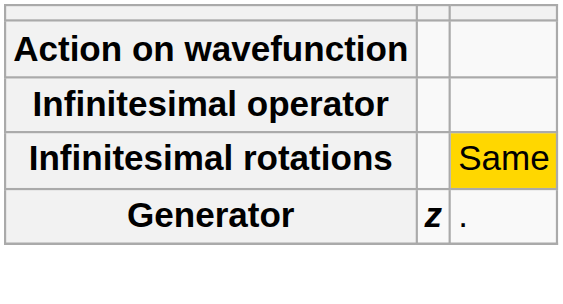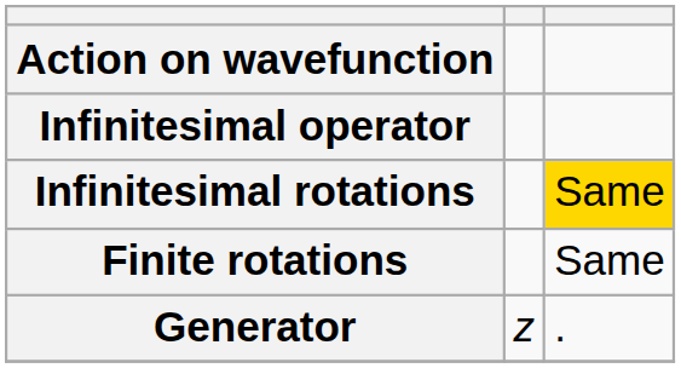+ row: Finite rotations | Same
Generator | column 2: bold -> normal
